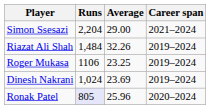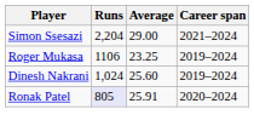- row: Riazat Ali Shah | 1,484 | 32.26 | 2019–2024
Dinesh Nakrani | Average: 23.69 -> 25.60
Ronak Patel | Average: 25.96 -> 25.91
